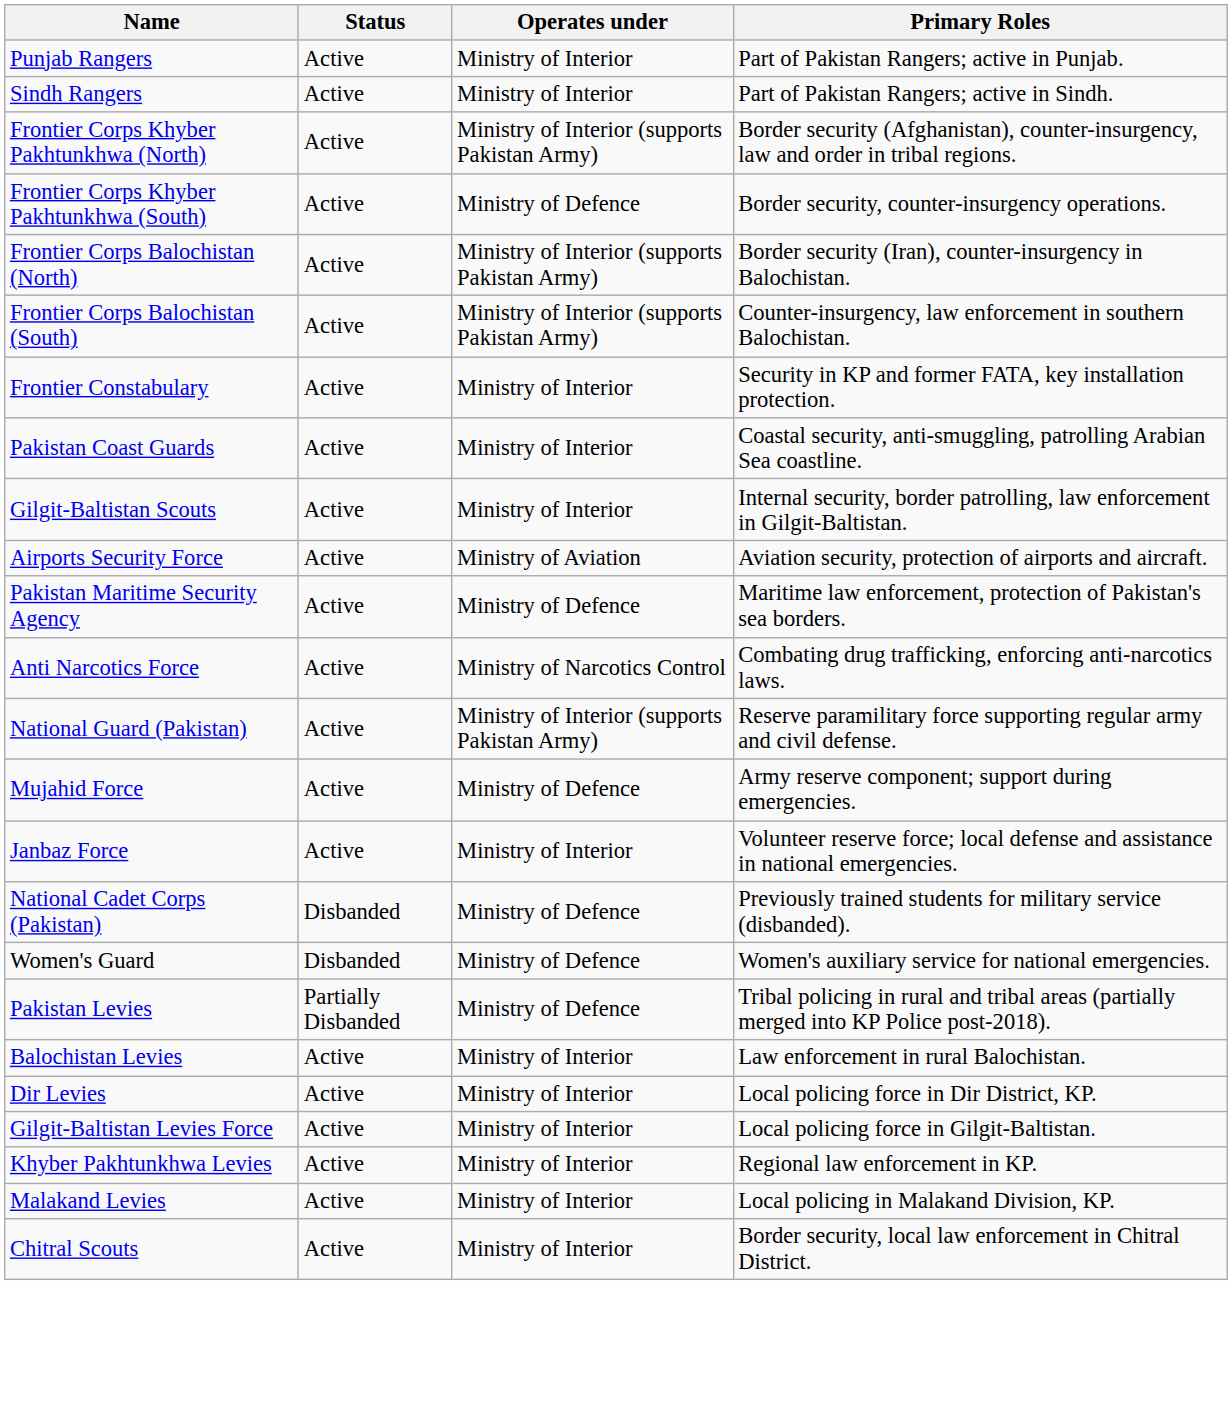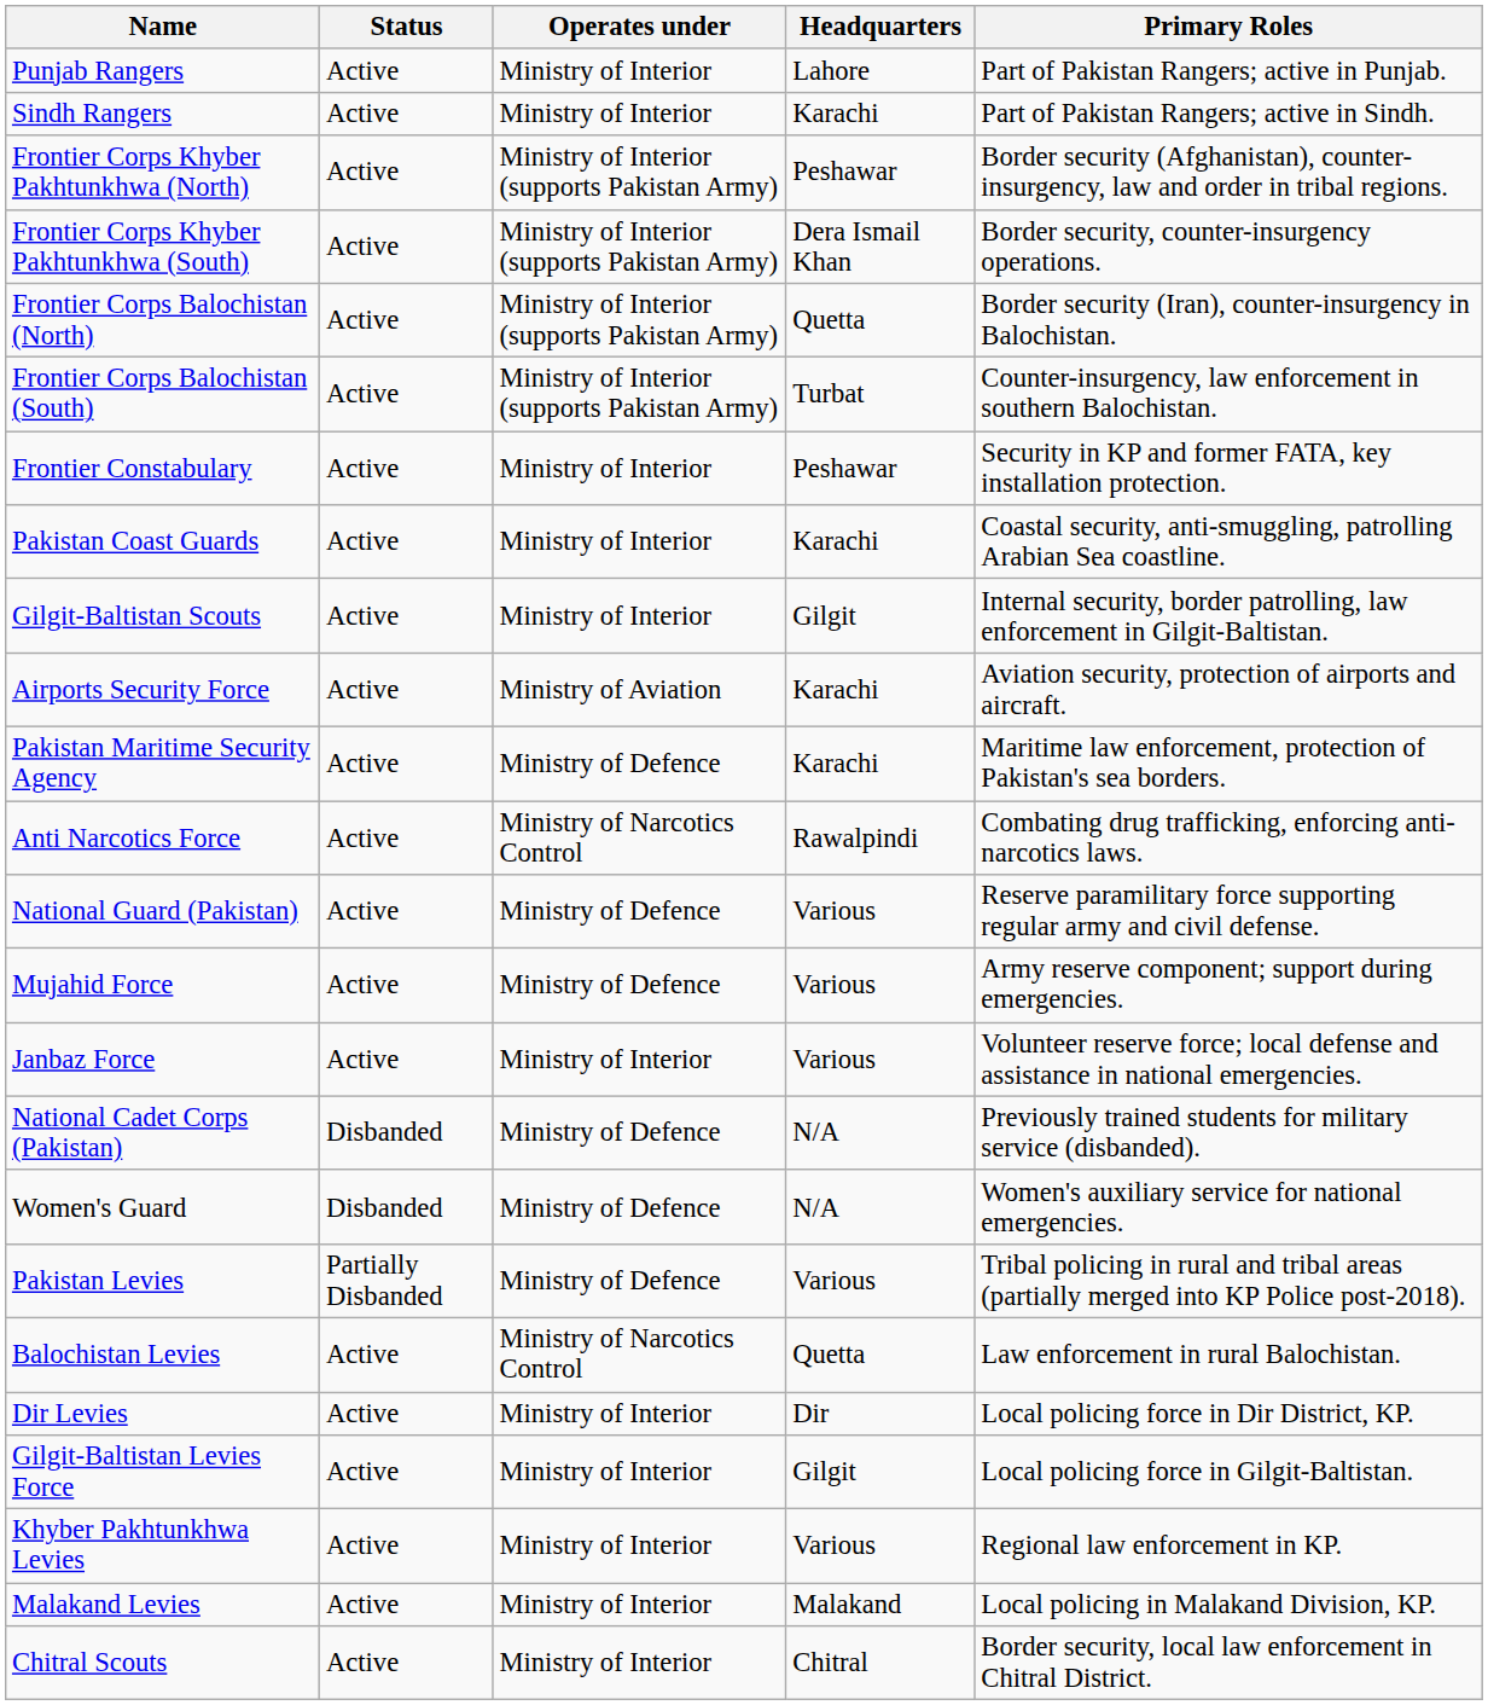+ column: Headquarters | Lahore | Karachi | Peshawar | Dera Ismail Khan | Quetta | Turbat | Peshawar | Karachi | Gilgit | Karachi | Karachi | Rawalpindi | Various | Various | Various | N/A | N/A | Various | Quetta | Dir | Gilgit | Various | Malakand | Chitral
Frontier Corps Khyber Pakhtunkhwa (South) | Operates under: Ministry of Defence -> Ministry of Interior (supports Pakistan Army)
National Guard (Pakistan) | Operates under: Ministry of Interior (supports Pakistan Army) -> Ministry of Defence
Balochistan Levies | Operates under: Ministry of Interior -> Ministry of Narcotics Control
